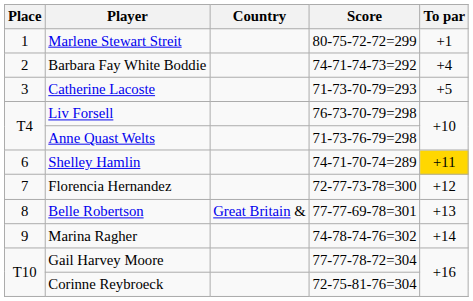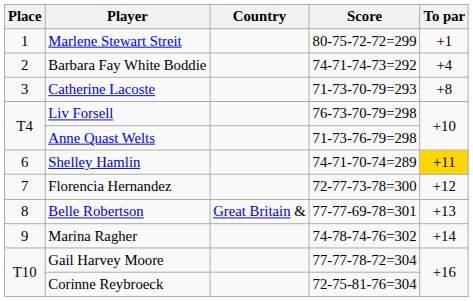Catherine Lacoste | To par: +5 -> +8
